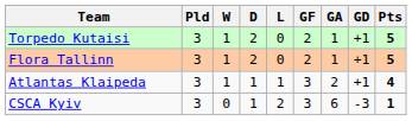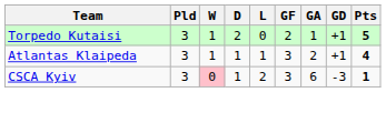- row: Flora Tallinn | 3 | 1 | 2 | 0 | 2 | 1 | +1 | 5
CSCA Kyiv | W: no background -> pink background
